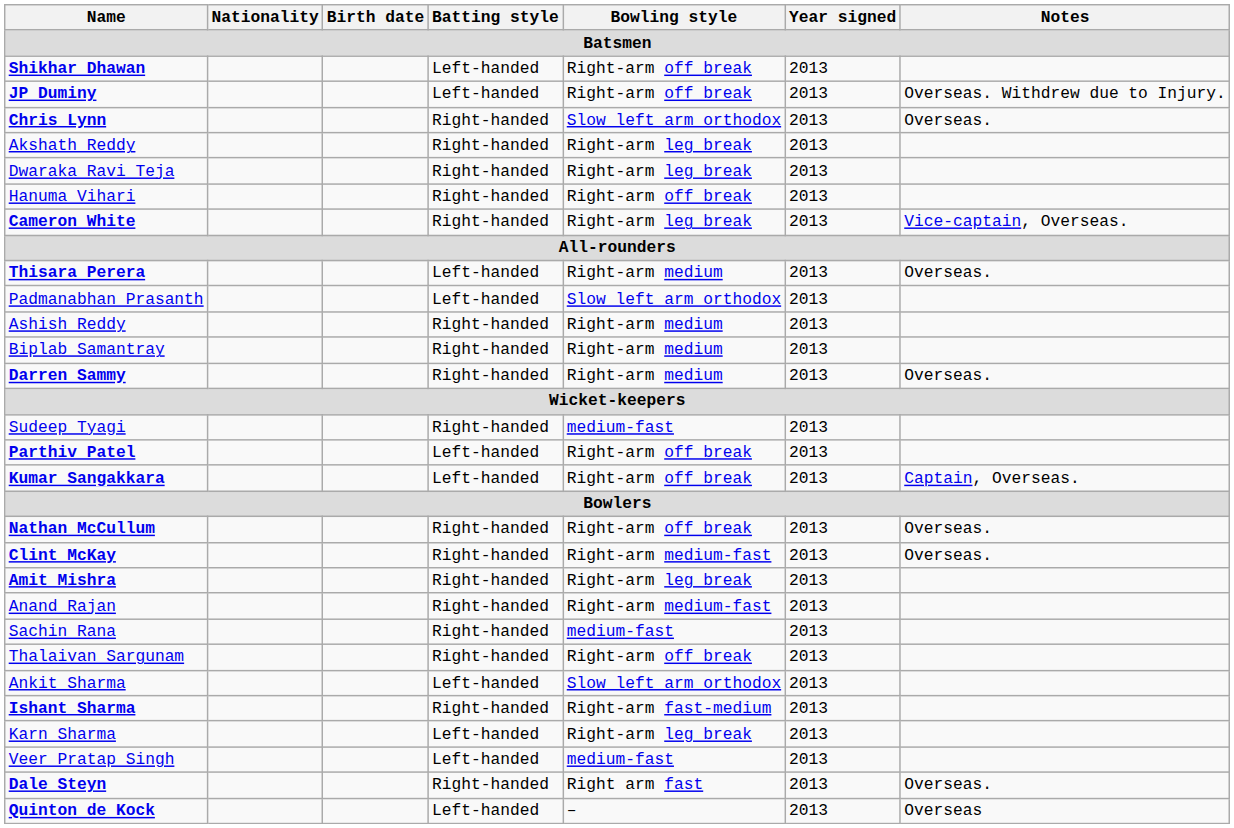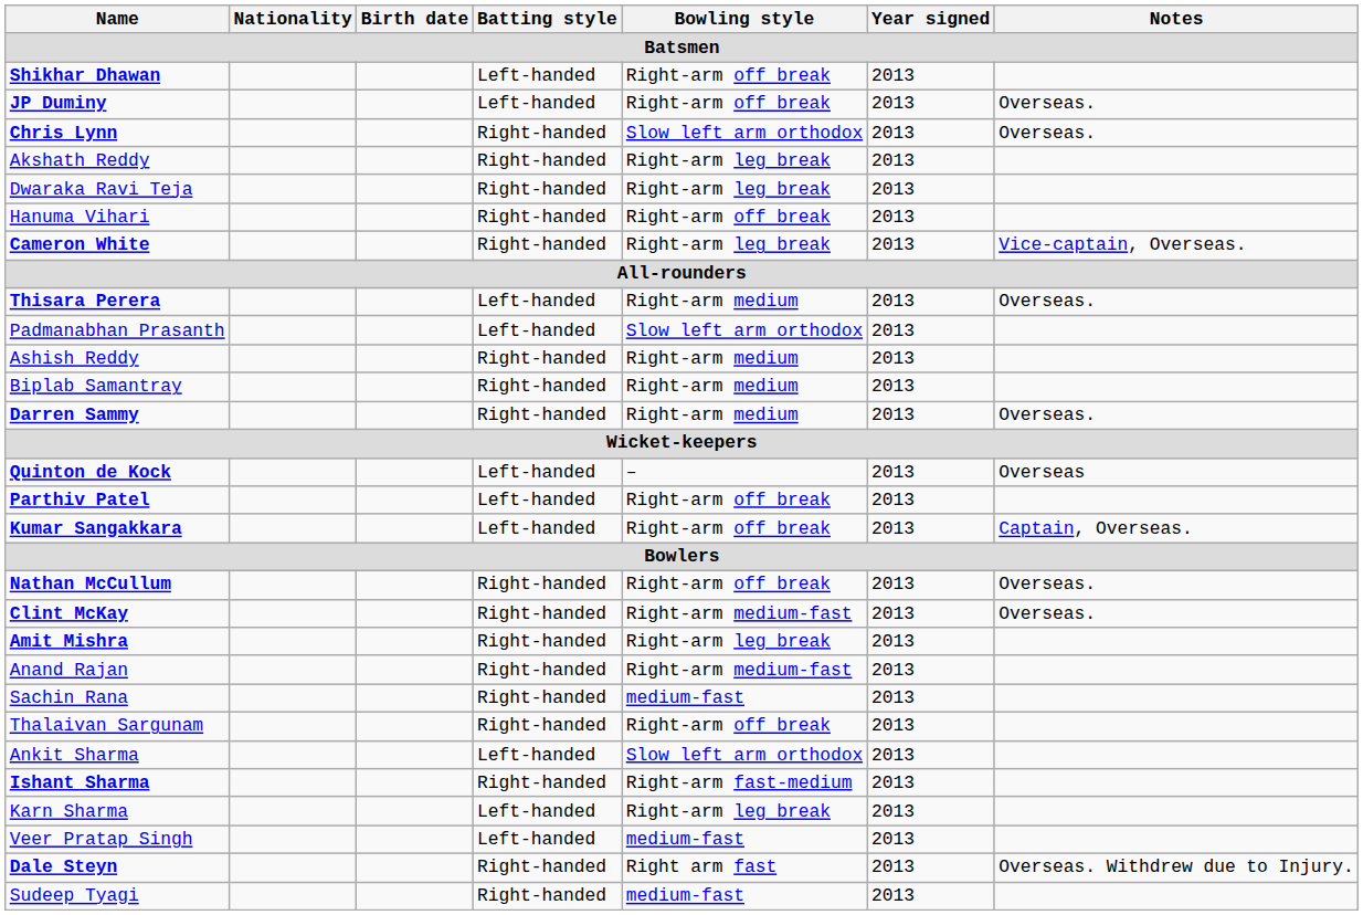JP Duminy | Notes: Overseas. Withdrew due to Injury. -> Overseas.
rows swapped: Quinton de Kock <-> Sudeep Tyagi
Dale Steyn | Notes: Overseas. -> Overseas. Withdrew due to Injury.
